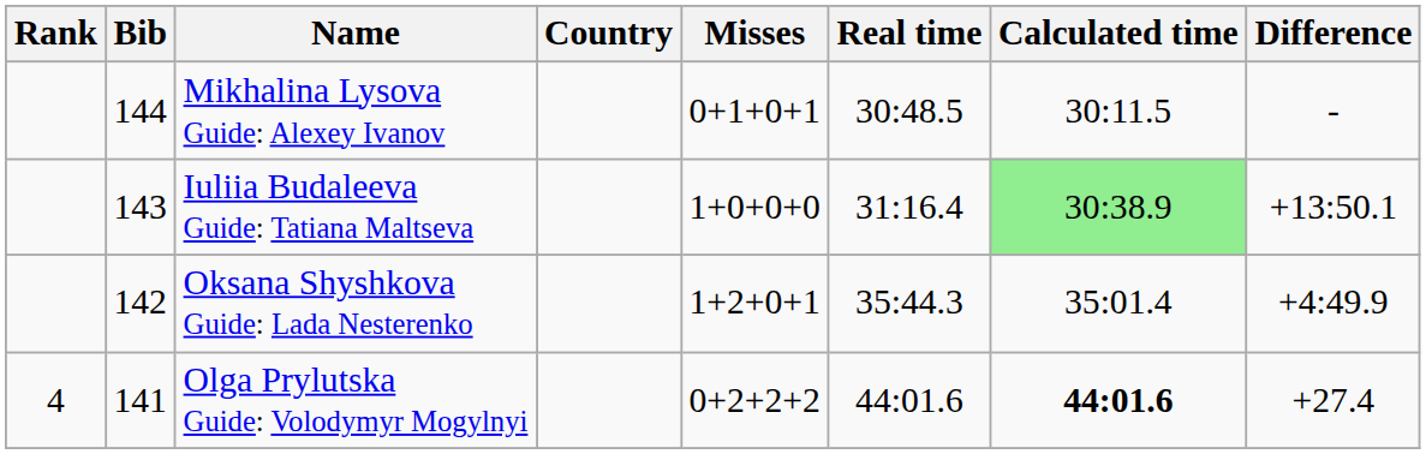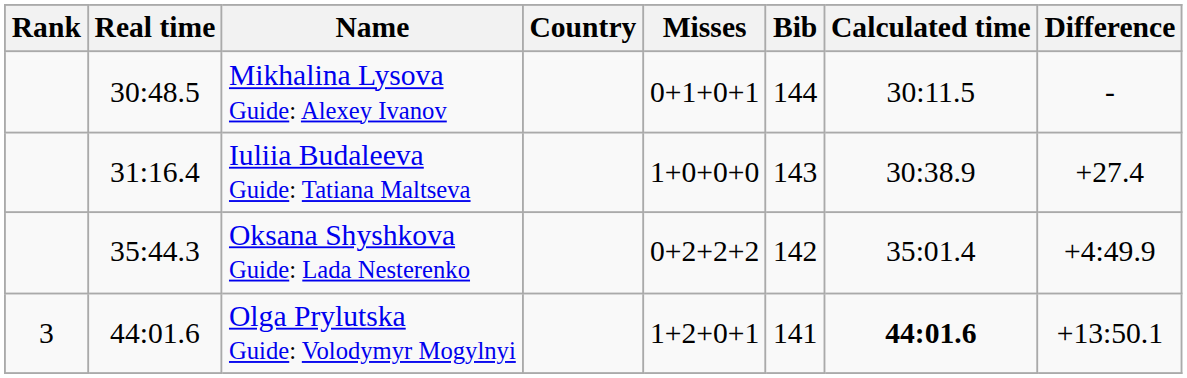columns swapped: Bib <-> Real time
Iuliia Budaleeva Guide: Tatiana Maltseva | Calculated time: lightgreen background -> no background
Iuliia Budaleeva Guide: Tatiana Maltseva | Difference: +13:50.1 -> +27.4
Oksana Shyshkova Guide: Lada Nesterenko | Misses: 1+2+0+1 -> 0+2+2+2
Olga Prylutska Guide: Volodymyr Mogylnyi | Rank: 4 -> 3
Olga Prylutska Guide: Volodymyr Mogylnyi | Misses: 0+2+2+2 -> 1+2+0+1
Olga Prylutska Guide: Volodymyr Mogylnyi | Difference: +27.4 -> +13:50.1
